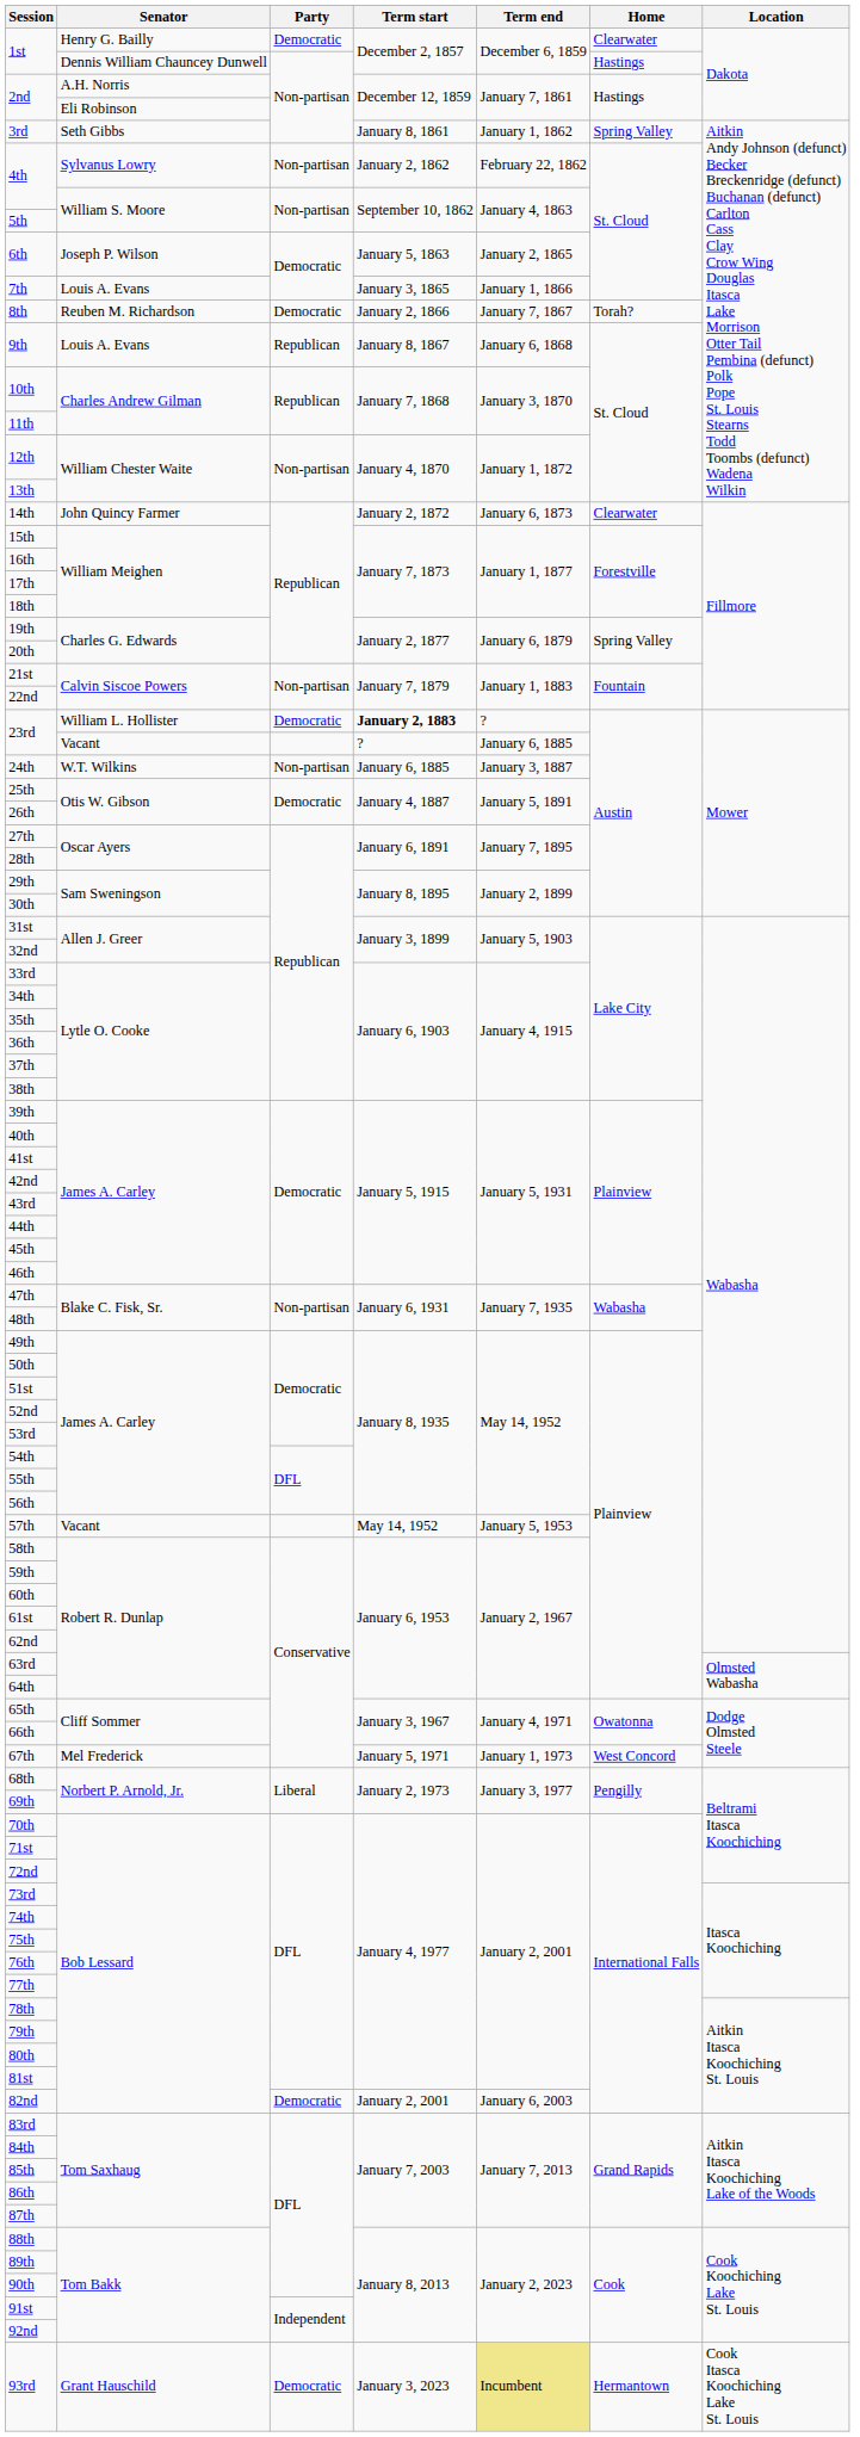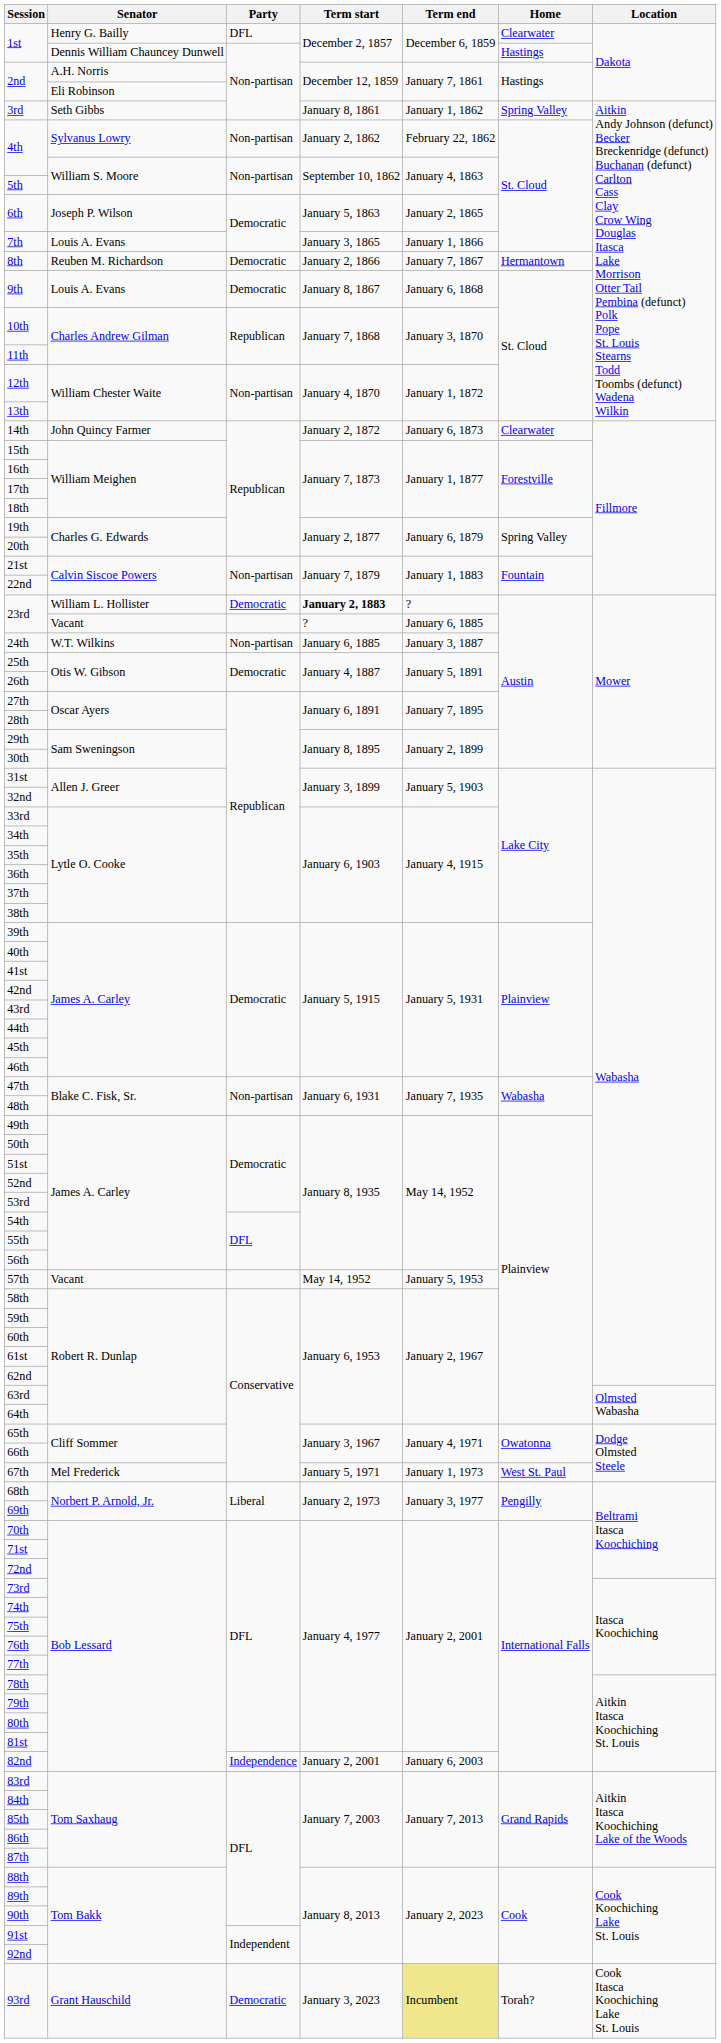1st / Henry G. Bailly | Party: Democratic -> DFL
8th | Home: Torah? -> Hermantown
9th | Party: Republican -> Democratic
67th | Home: West Concord -> West St. Paul
82nd | Party: Democratic -> Independence
93rd | Home: Hermantown -> Torah?
